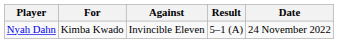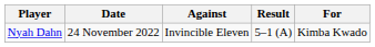columns swapped: For <-> Date
